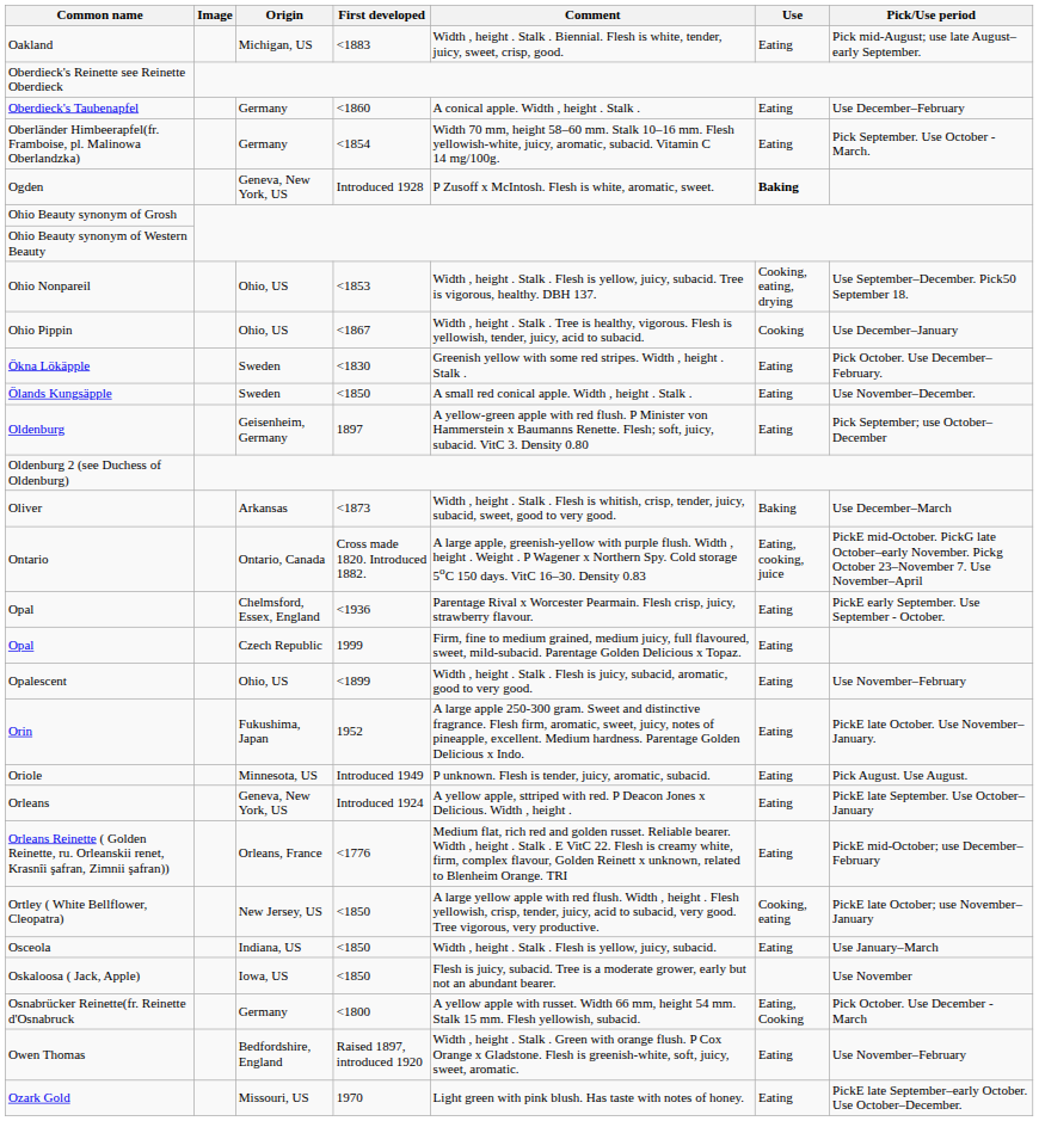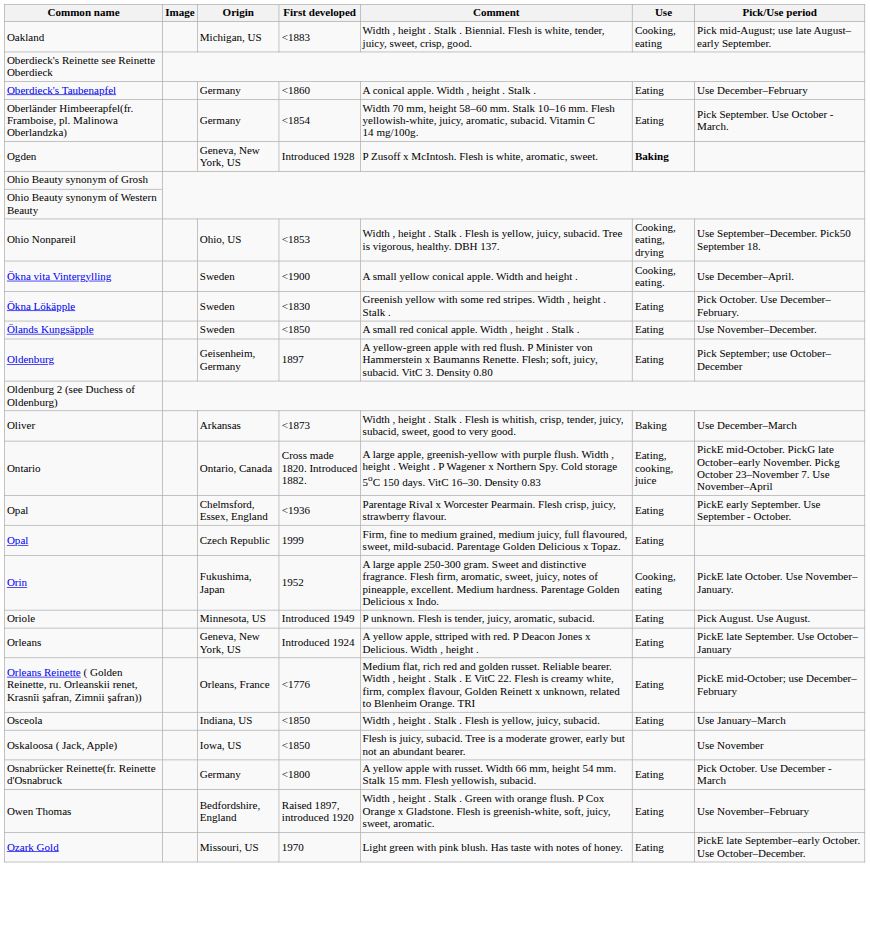Oakland | Use: Eating -> Cooking, eating
- row: Ohio Pippin | Ohio, US | <1867 | Width , height . Stalk . Tree is healthy, vigorous. Flesh is yellowish, tender, juicy, acid to subacid. | Cooking | Use December–January
+ row: Ökna vita Vintergylling | Sweden | <1900 | A small yellow conical apple. Width and height . | Cooking, eating. | Use December–April.
- row: Opalescent | Ohio, US | <1899 | Width , height . Stalk . Flesh is juicy, subacid, aromatic, good to very good. | Eating | Use November–February
Orin | Use: Eating -> Cooking, eating
- row: Ortley ( White Bellflower, Cleopatra) | New Jersey, US | <1850 | A large yellow apple with red flush. Width , height . Flesh yellowish, crisp, tender, juicy, acid to subacid, very good. Tree vigorous, very productive. | Cooking, eating | PickE late October; use November–January
Osnabrücker Reinette(fr. Reinette d'Osnabruck | Use: Eating, Cooking -> Eating
